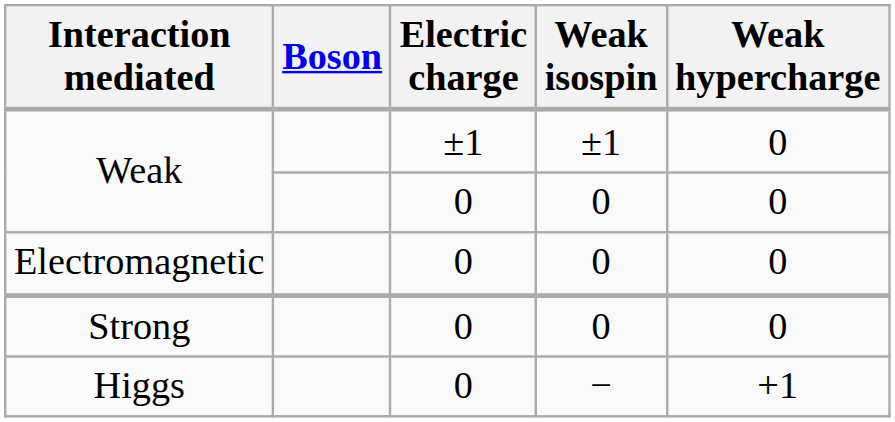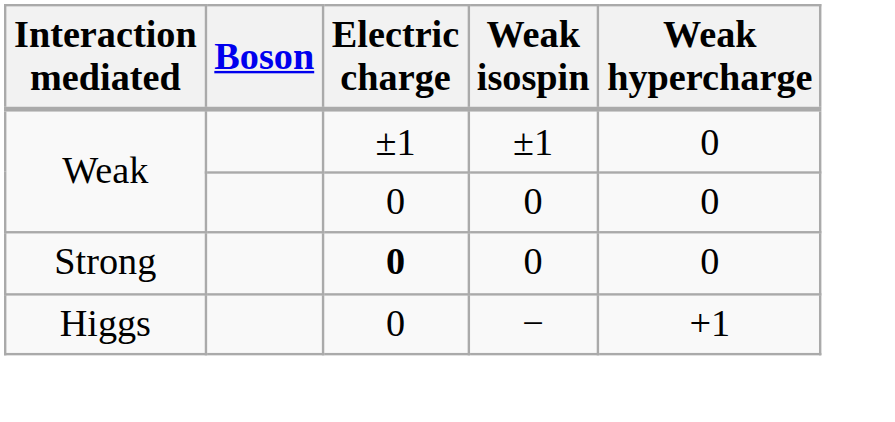- row: Electromagnetic | 0 | 0 | 0
Strong | Electric charge: normal -> bold
